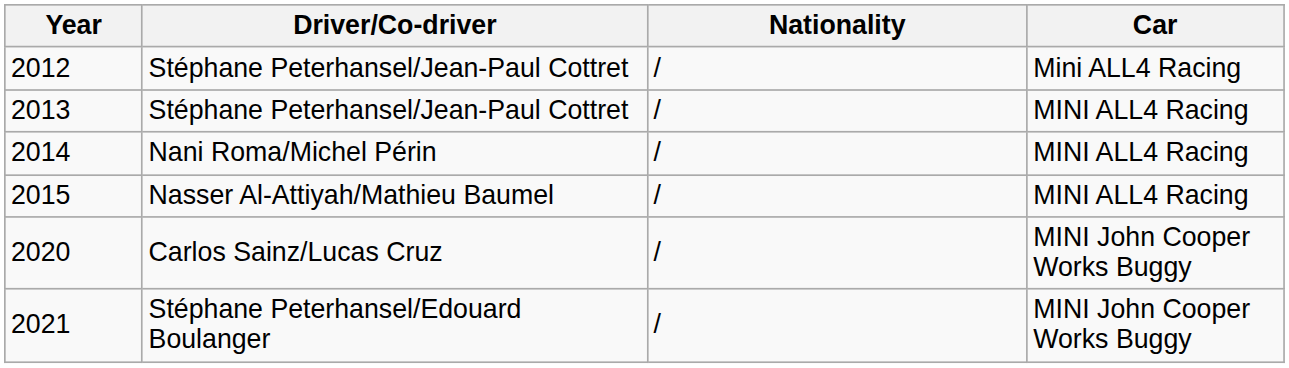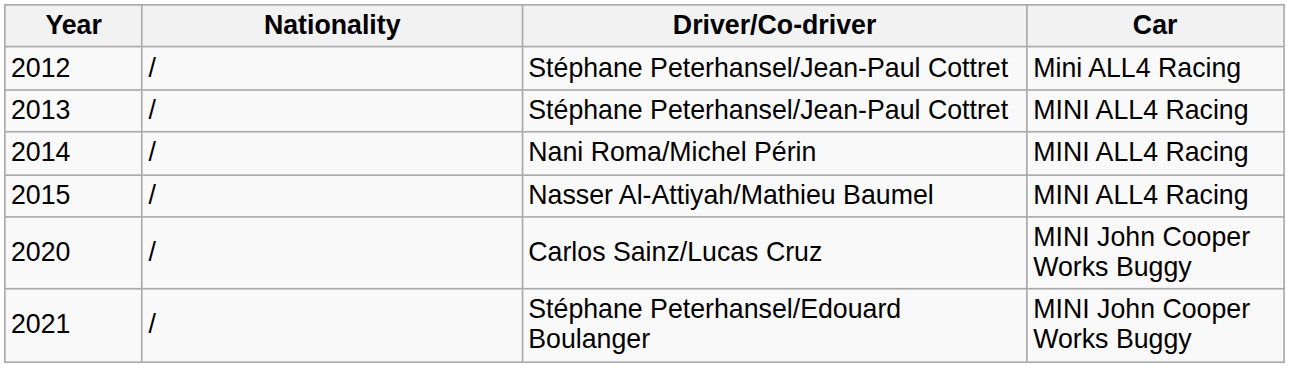columns swapped: Driver/Co-driver <-> Nationality
